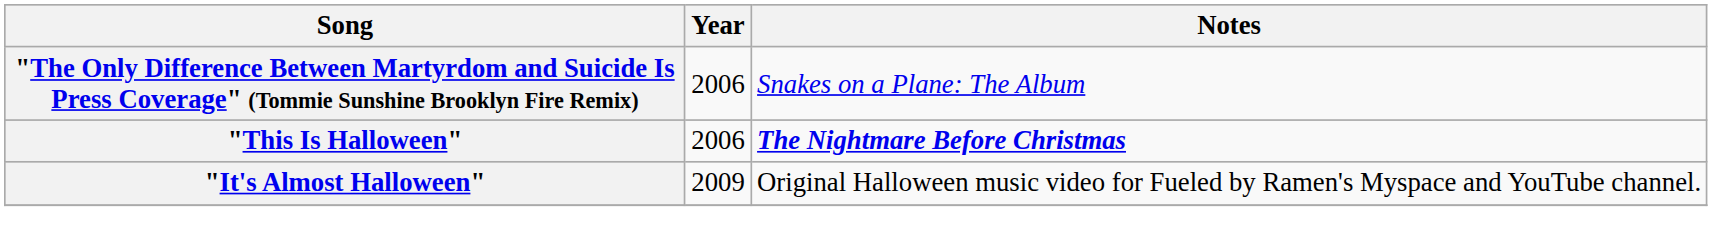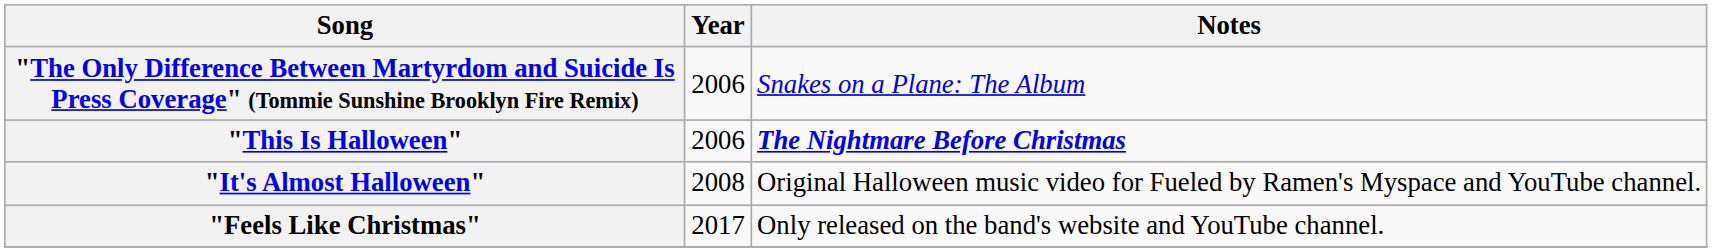"It's Almost Halloween" | Year: 2009 -> 2008
+ row: "Feels Like Christmas" | 2017 | Only released on the band's website and YouTube channel.
